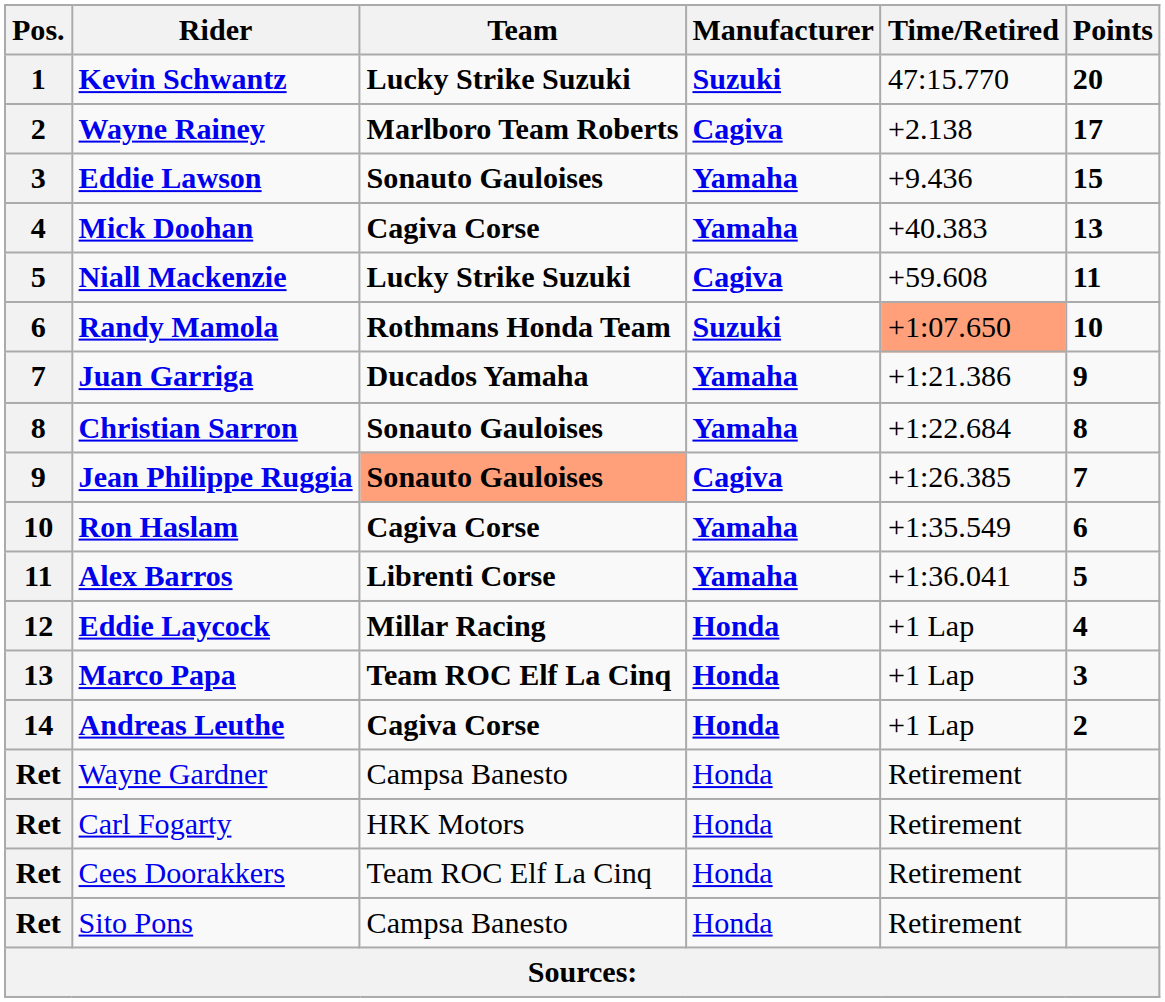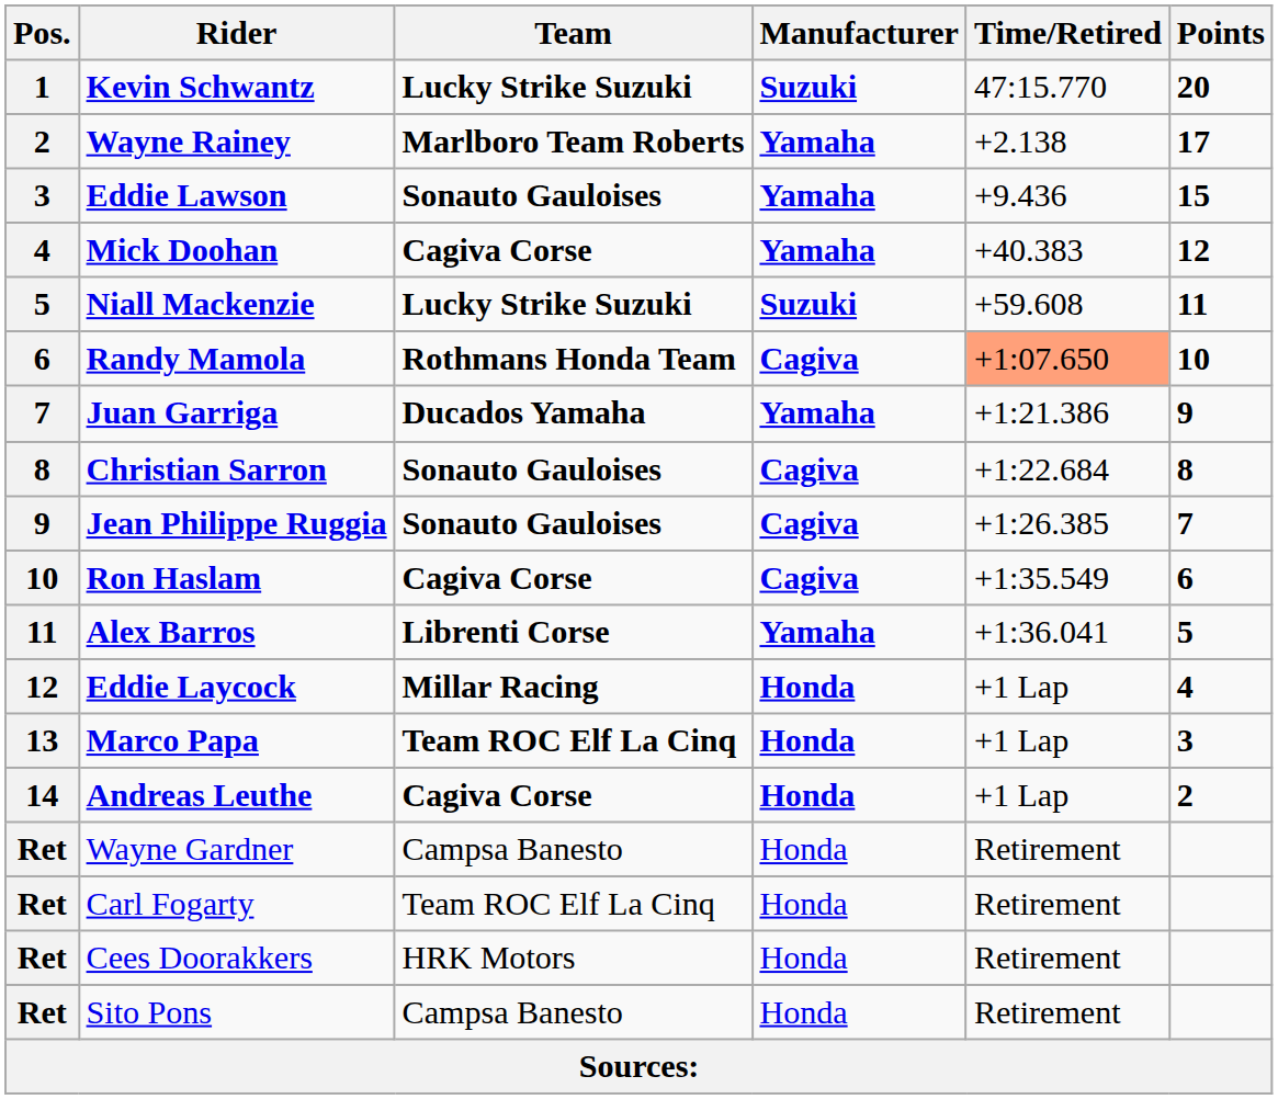Wayne Rainey | Manufacturer: Cagiva -> Yamaha
Mick Doohan | Points: 13 -> 12
Niall Mackenzie | Manufacturer: Cagiva -> Suzuki
Randy Mamola | Manufacturer: Suzuki -> Cagiva
Christian Sarron | Manufacturer: Yamaha -> Cagiva
Jean Philippe Ruggia | Team: lightsalmon background -> no background
Ron Haslam | Manufacturer: Yamaha -> Cagiva
Carl Fogarty | Team: HRK Motors -> Team ROC Elf La Cinq
Cees Doorakkers | Team: Team ROC Elf La Cinq -> HRK Motors
